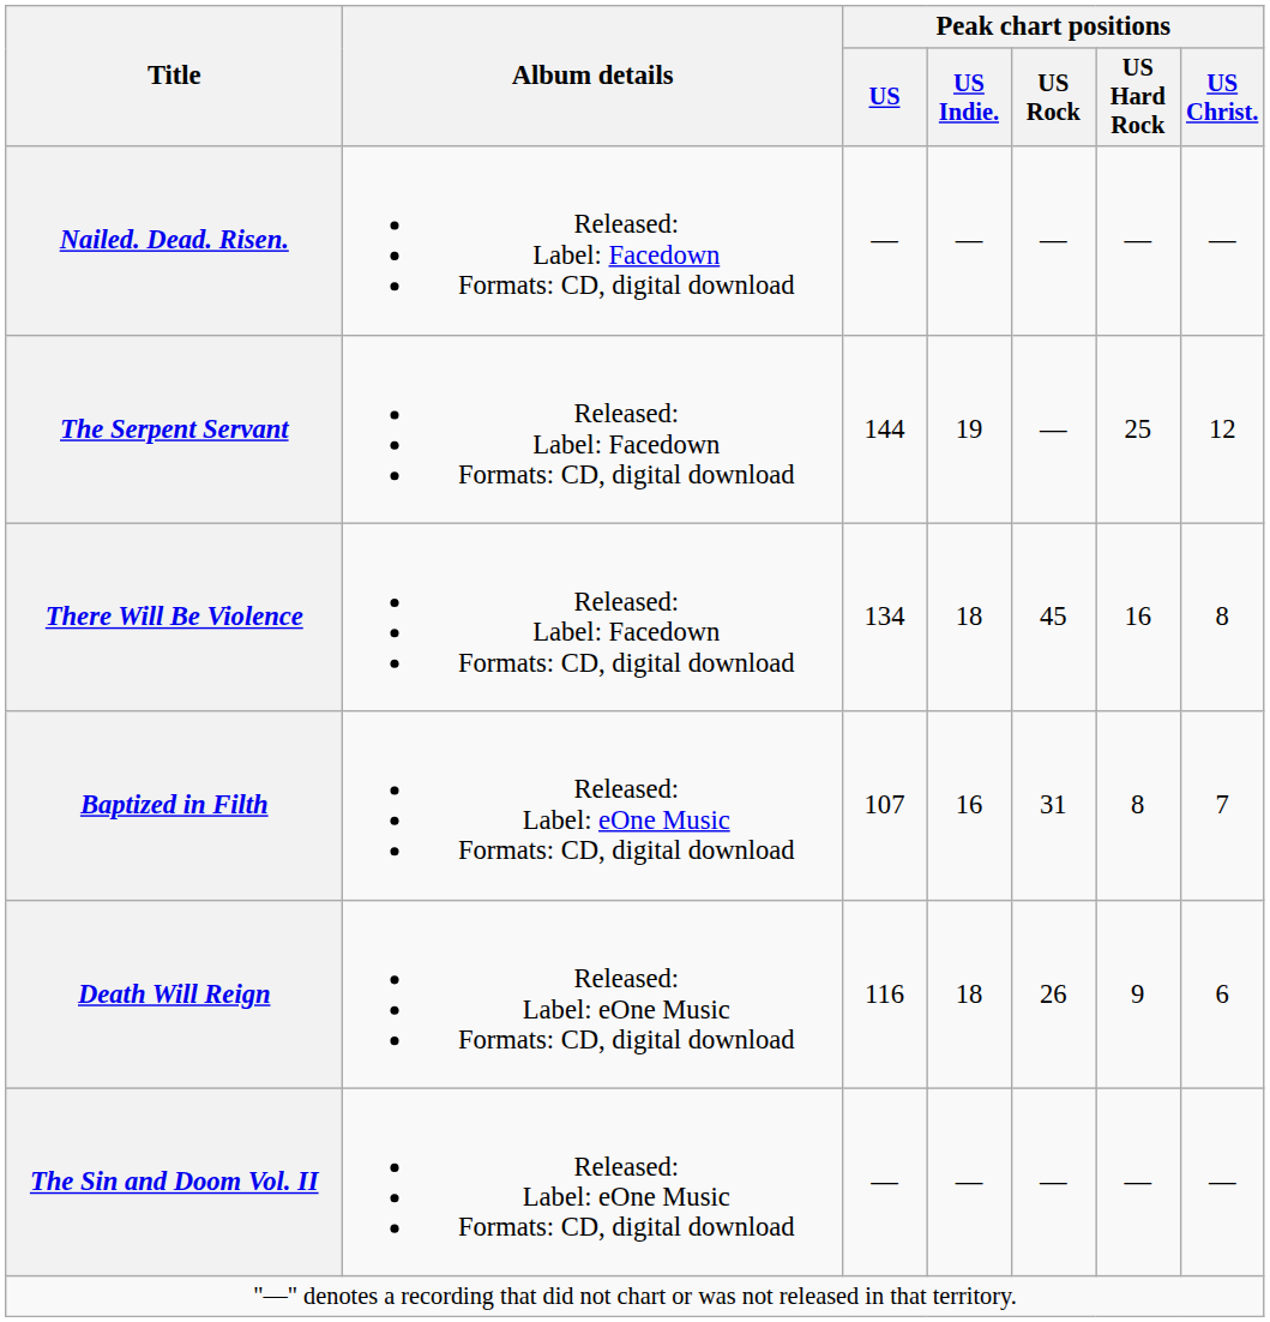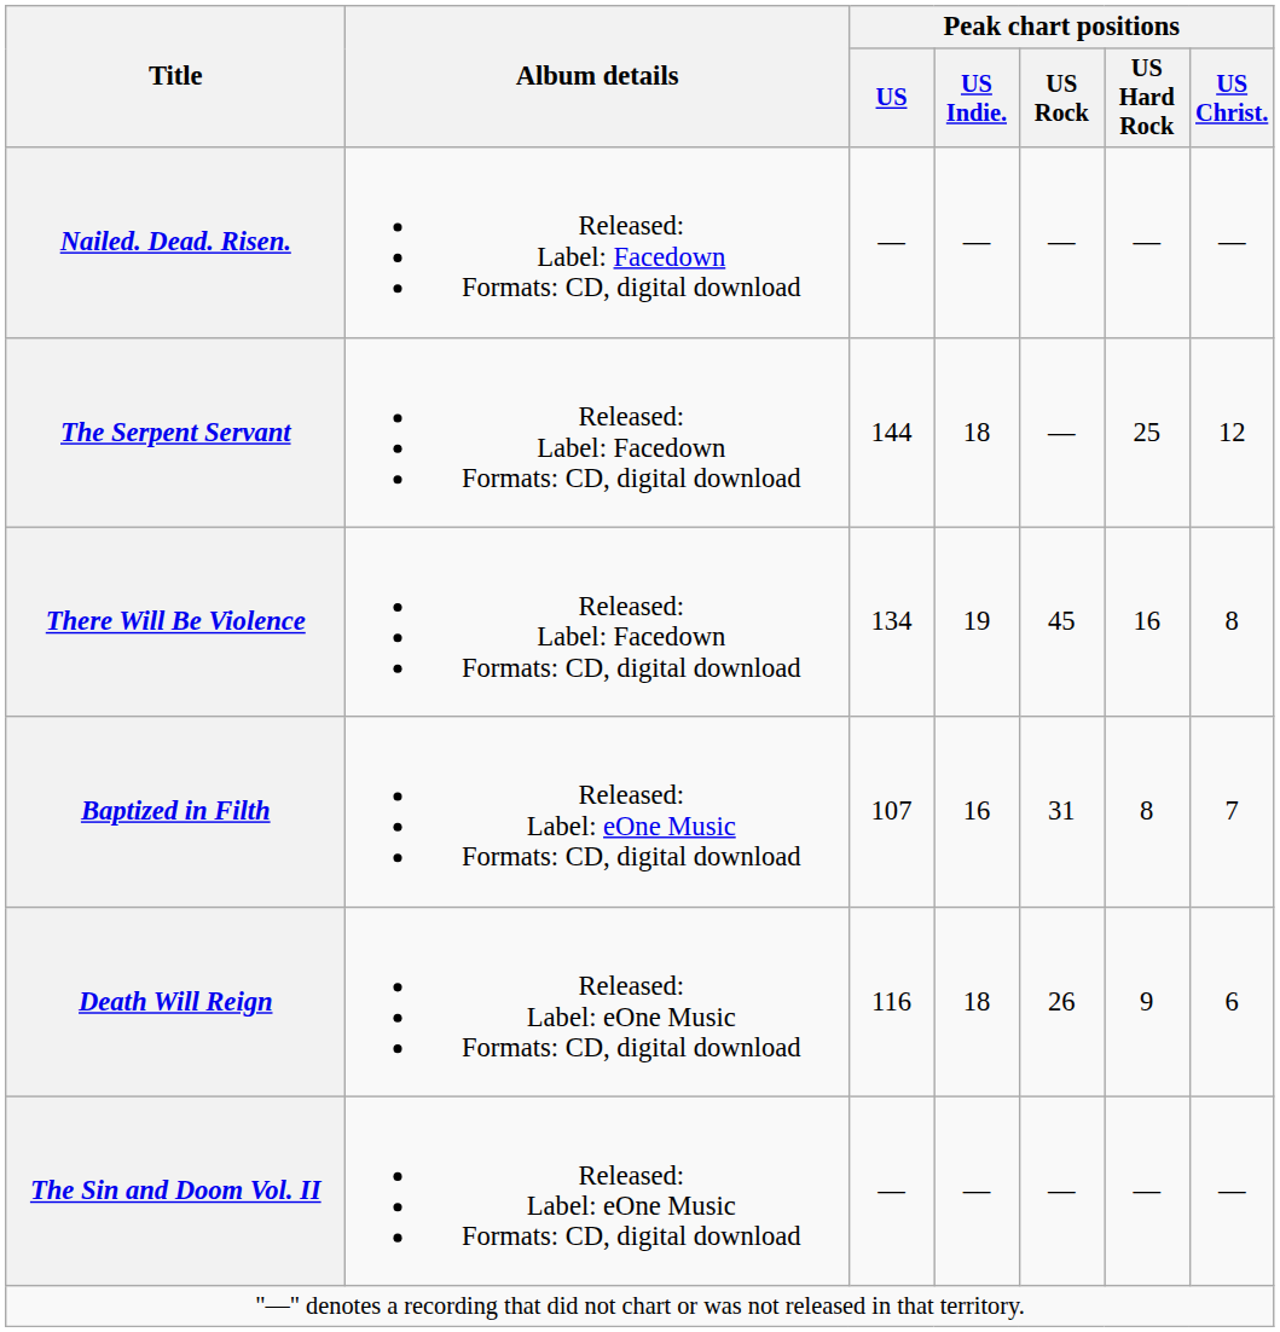The Serpent Servant | Peak chart positions / US Indie.: 19 -> 18
There Will Be Violence | Peak chart positions / US Indie.: 18 -> 19
